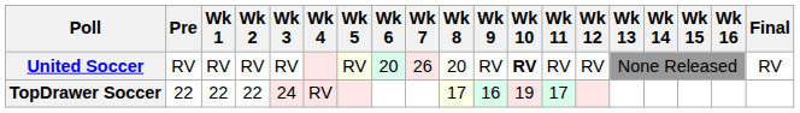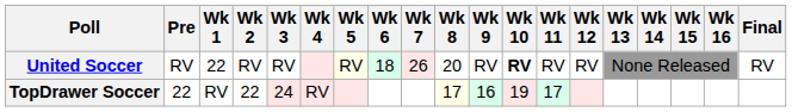United Soccer | Wk 1: RV -> 22
United Soccer | Wk 6: 20 -> 18
TopDrawer Soccer | Wk 1: 22 -> RV
